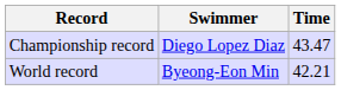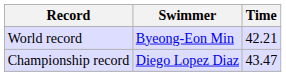rows swapped: World record <-> Championship record
